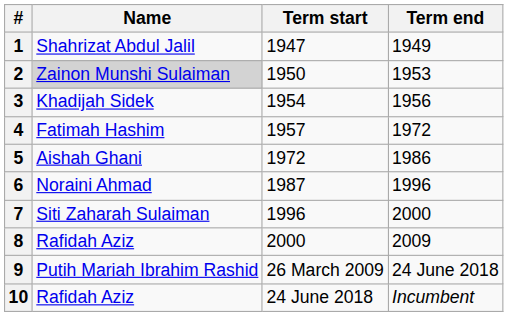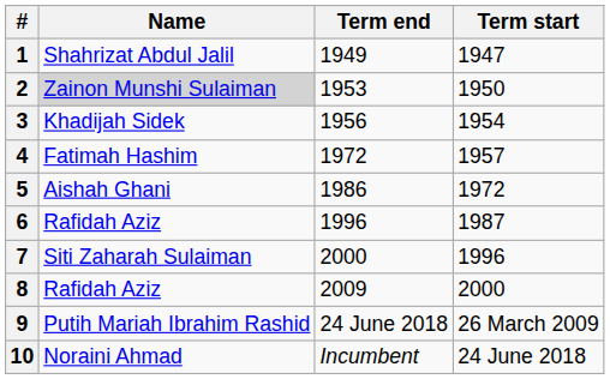columns swapped: Term start <-> Term end
6 | Name: Noraini Ahmad -> Rafidah Aziz
10 | Name: Rafidah Aziz -> Noraini Ahmad
